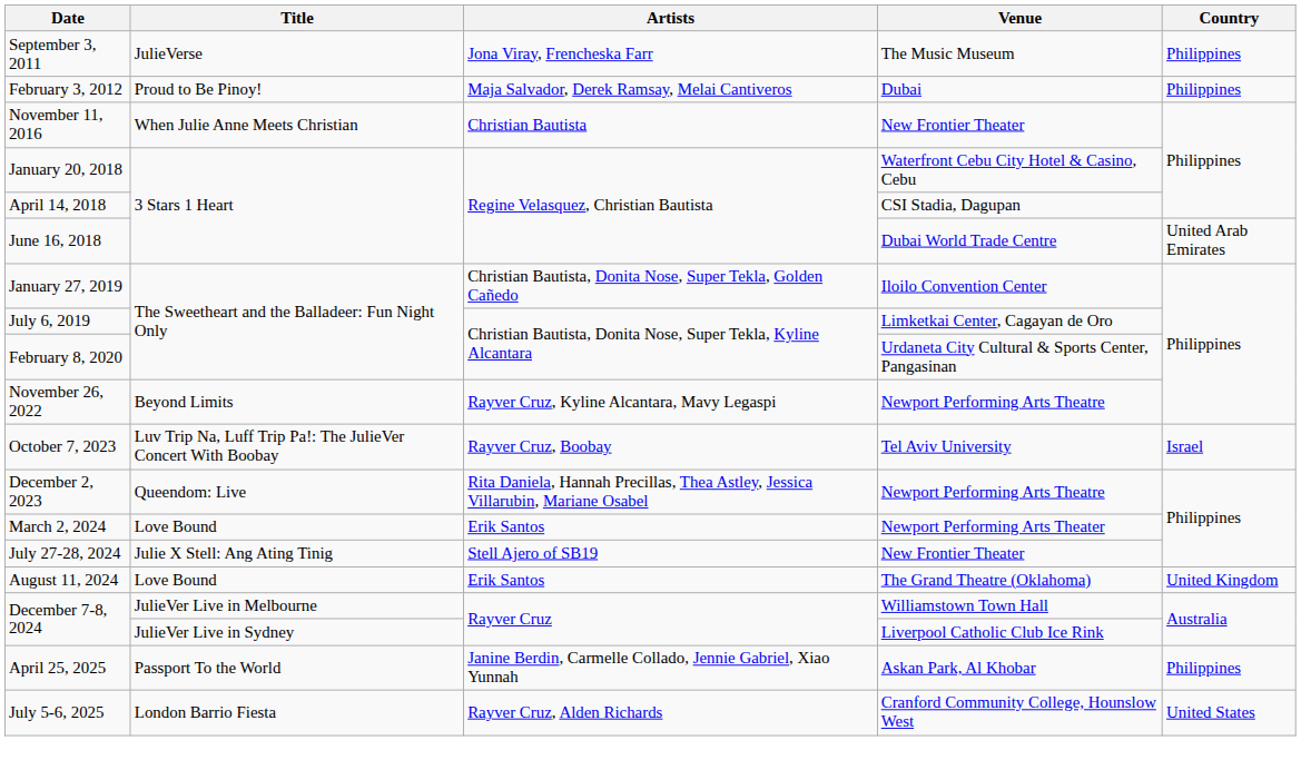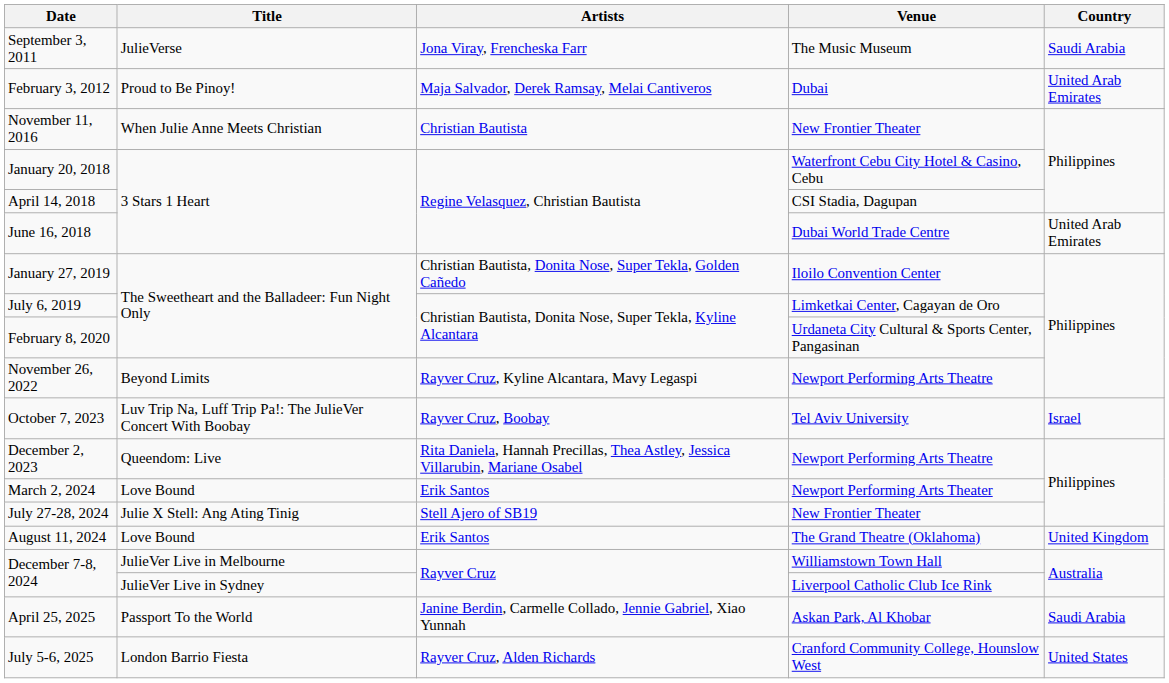September 3, 2011 | Country: Philippines -> Saudi Arabia
February 3, 2012 | Country: Philippines -> United Arab Emirates
April 25, 2025 | Country: Philippines -> Saudi Arabia
